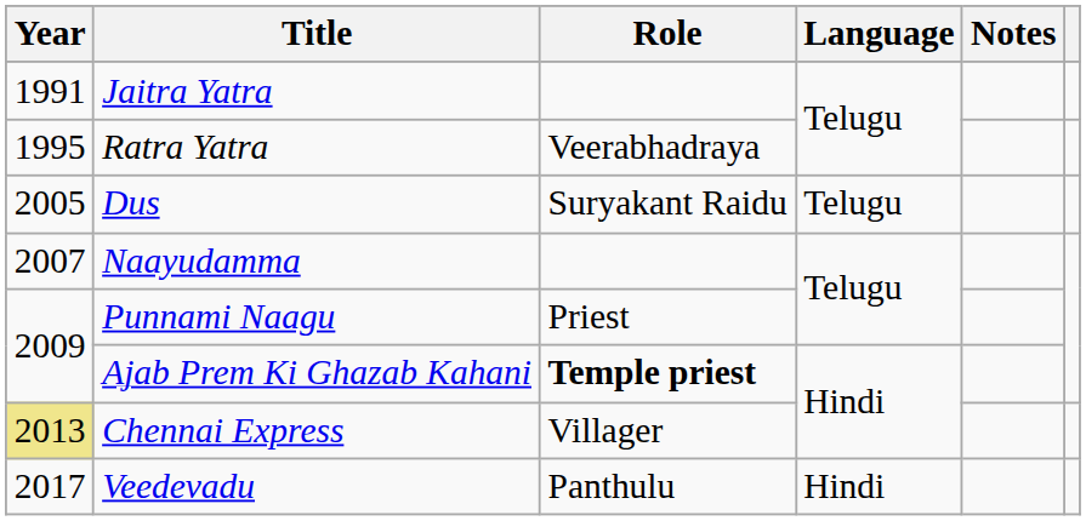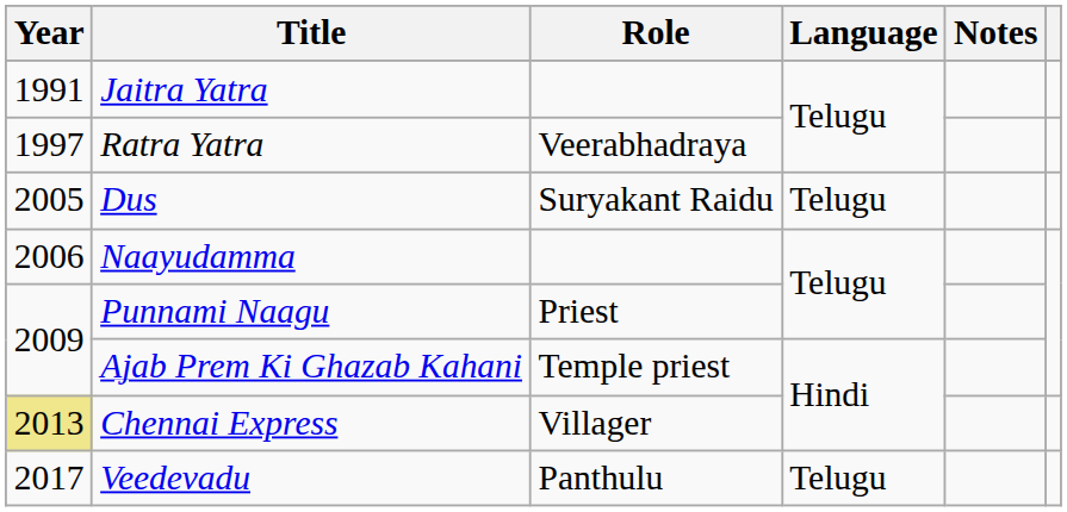Ratra Yatra | Year: 1995 -> 1997
Naayudamma | Year: 2007 -> 2006
Ajab Prem Ki Ghazab Kahani | Role: bold -> normal
Veedevadu | Language: Hindi -> Telugu
